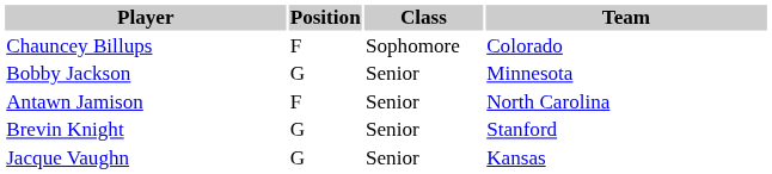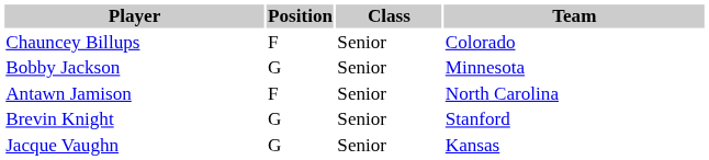Chauncey Billups | Class: Sophomore -> Senior
